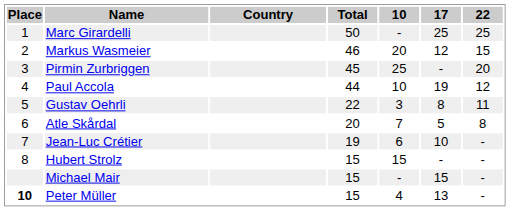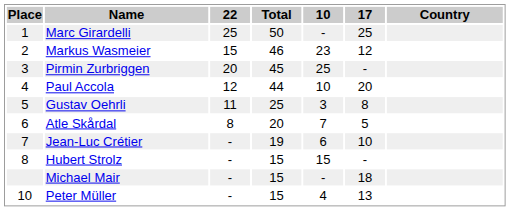columns swapped: Country <-> 22
Markus Wasmeier | 10: 20 -> 23
Paul Accola | 17: 19 -> 20
Gustav Oehrli | Total: 22 -> 25
Michael Mair | 17: 15 -> 18
Peter Müller | Place: bold -> normal
